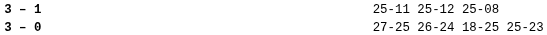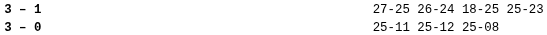3 – 1 | column 4: 25-11 25-12 25-08 -> 27-25 26-24 18-25 25-23
3 – 0 | column 4: 27-25 26-24 18-25 25-23 -> 25-11 25-12 25-08
